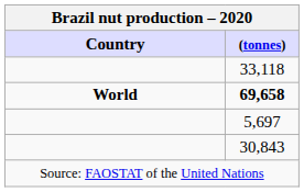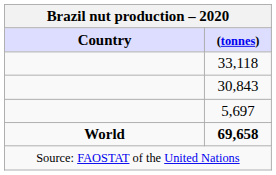rows swapped: 30,843 <-> 69,658
